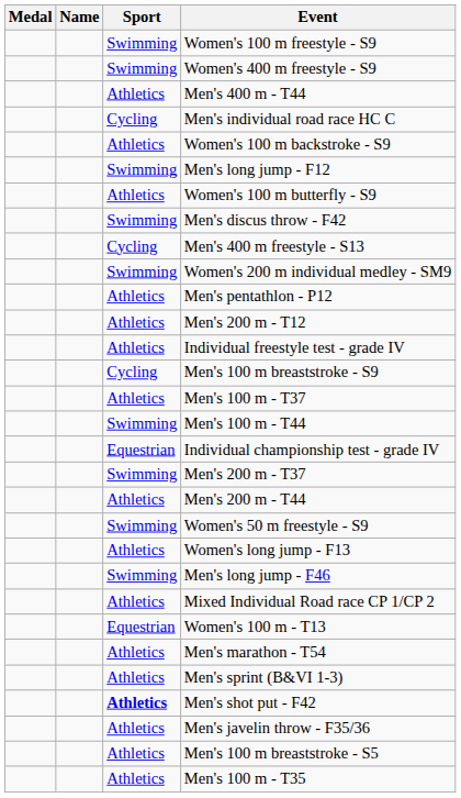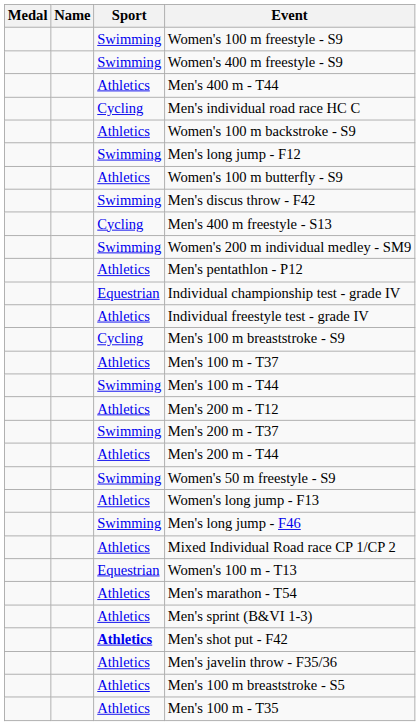rows swapped: Individual championship test - grade IV <-> Men's 200 m - T12
